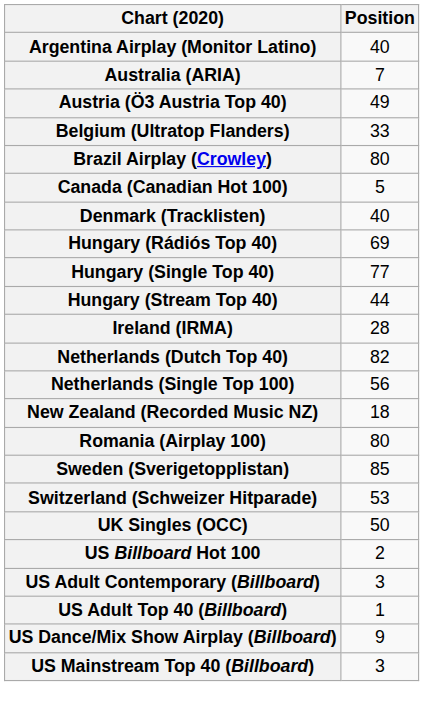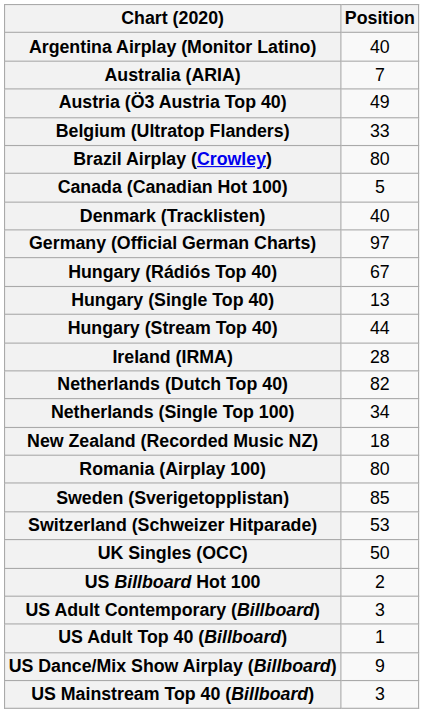+ row: Germany (Official German Charts) | 97
Hungary (Rádiós Top 40) | Position: 69 -> 67
Hungary (Single Top 40) | Position: 77 -> 13
Netherlands (Single Top 100) | Position: 56 -> 34
